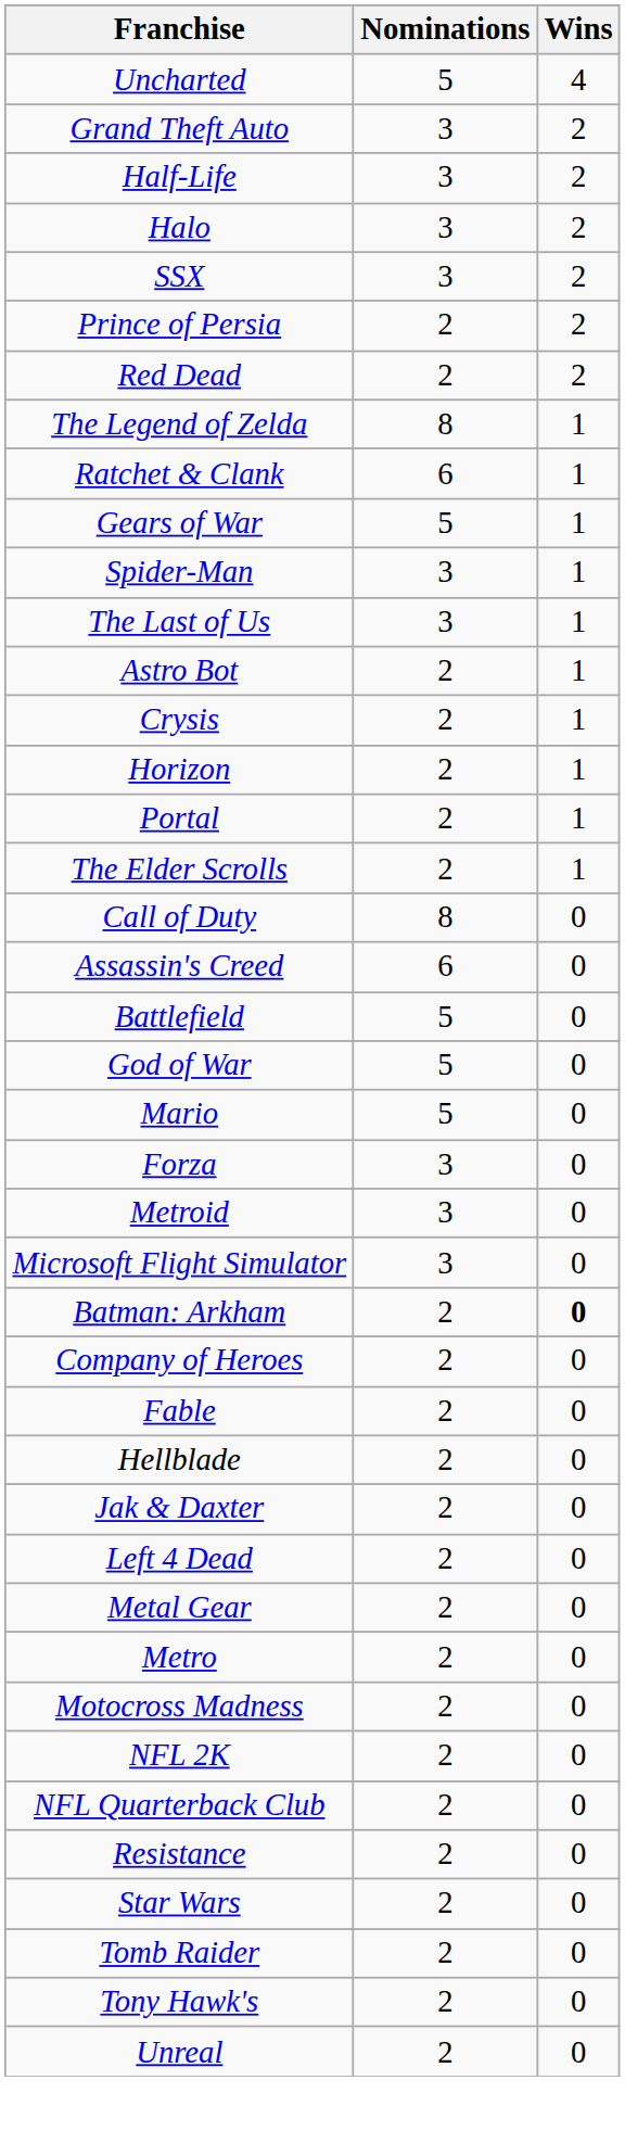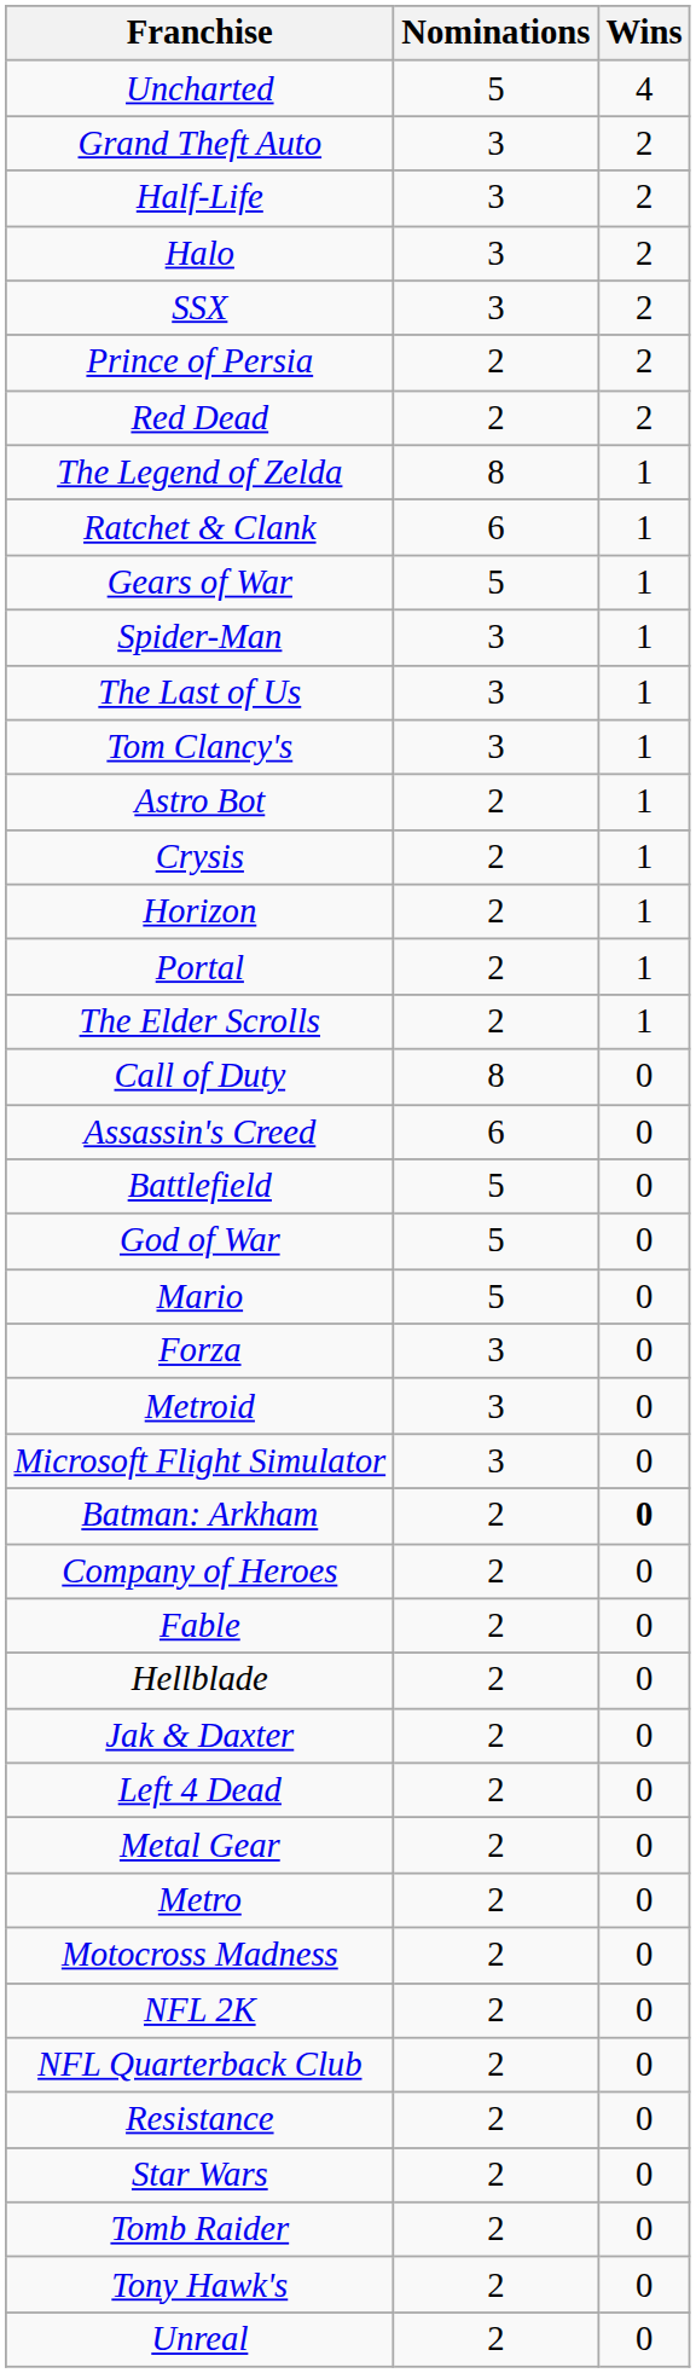+ row: Tom Clancy's | 3 | 1
